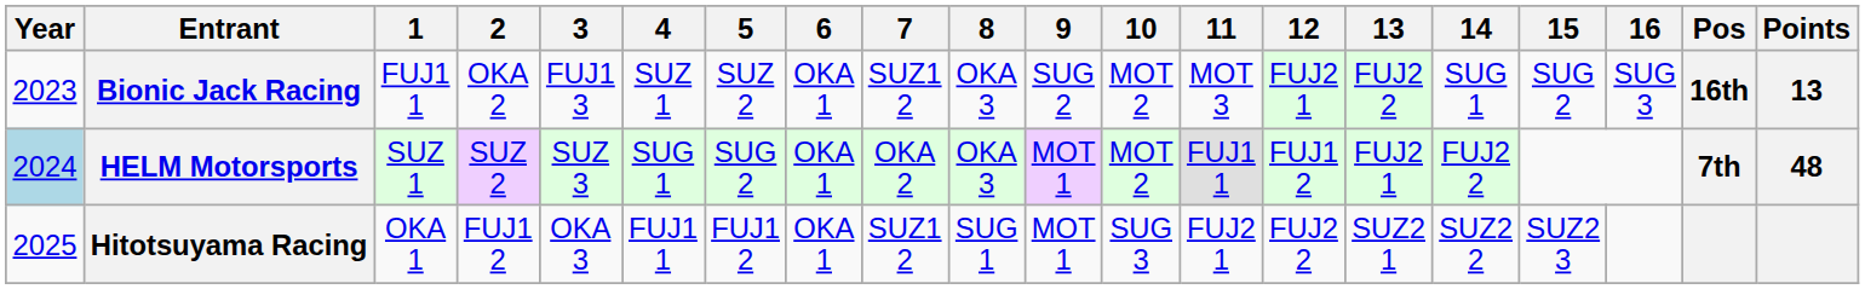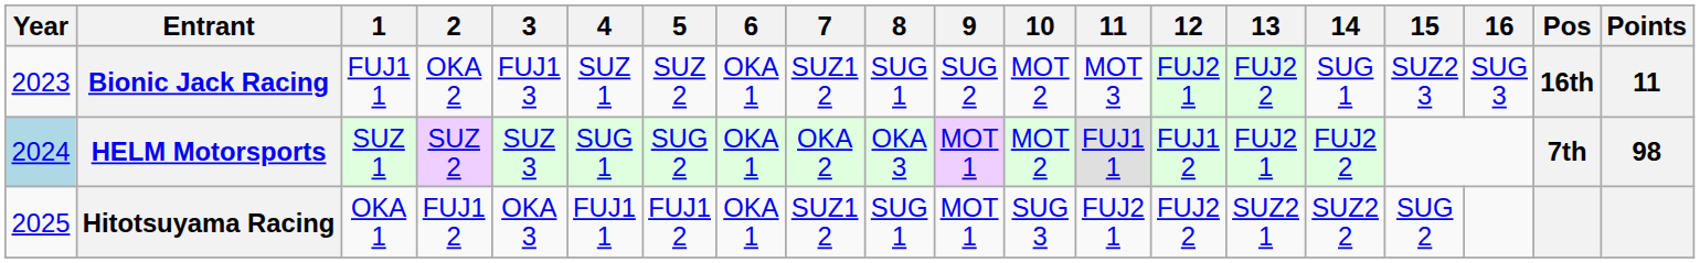Bionic Jack Racing | 8: OKA 3 -> SUG 1
Bionic Jack Racing | 15: SUG 2 -> SUZ2 3
Bionic Jack Racing | Points: 13 -> 11
HELM Motorsports | Points: 48 -> 98
Hitotsuyama Racing | 15: SUZ2 3 -> SUG 2
